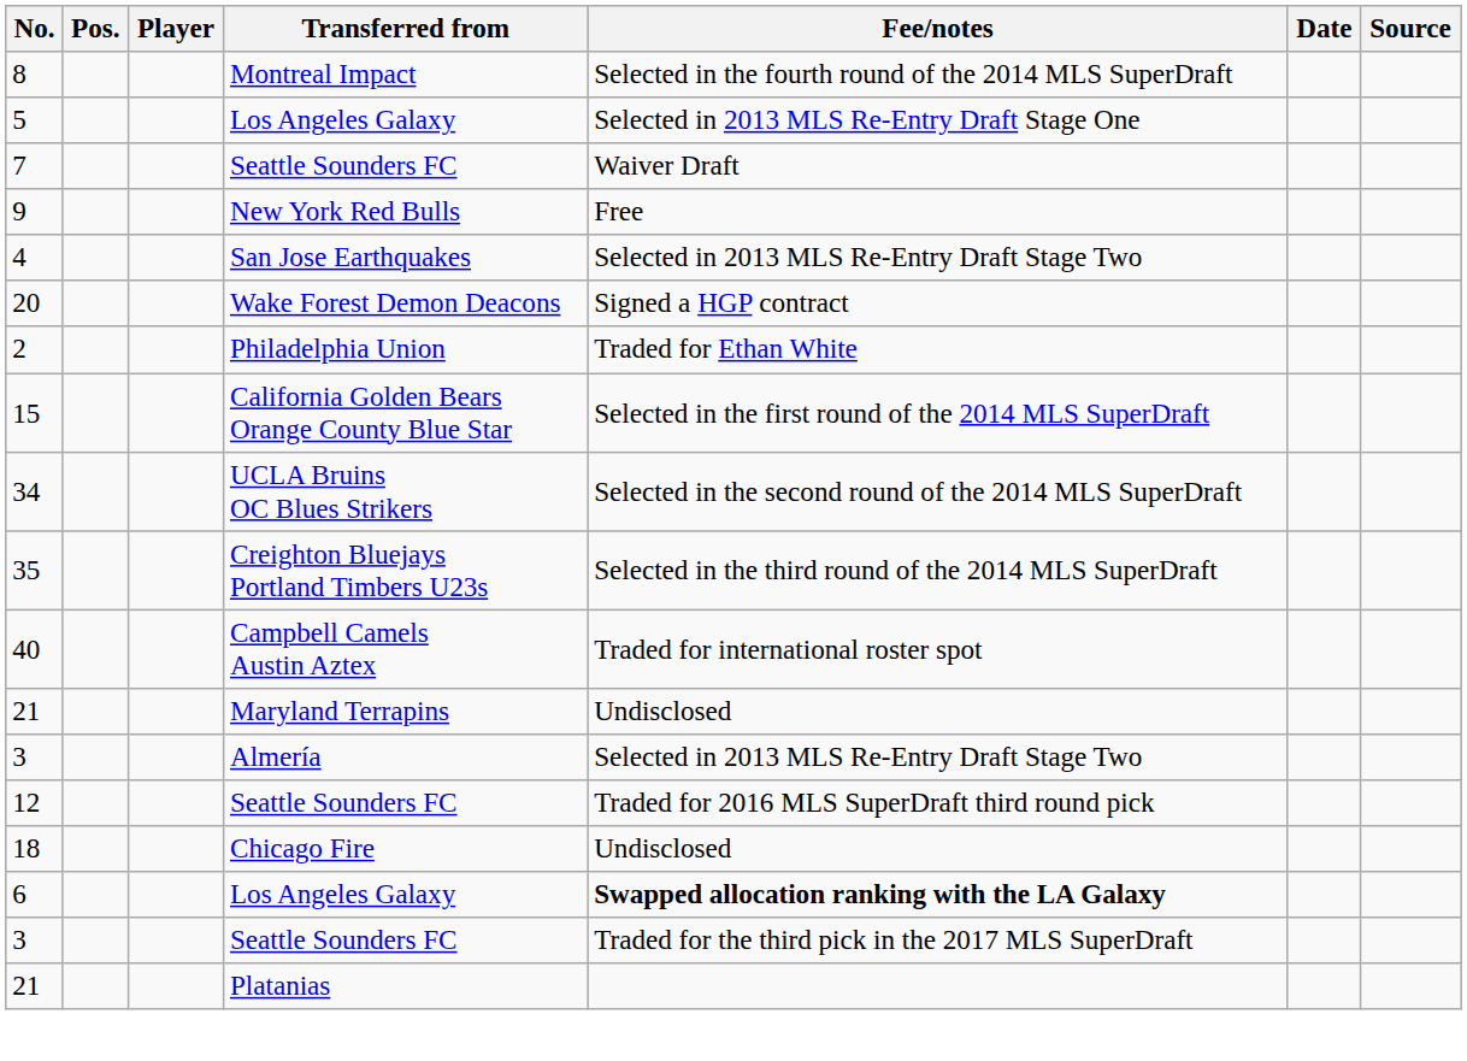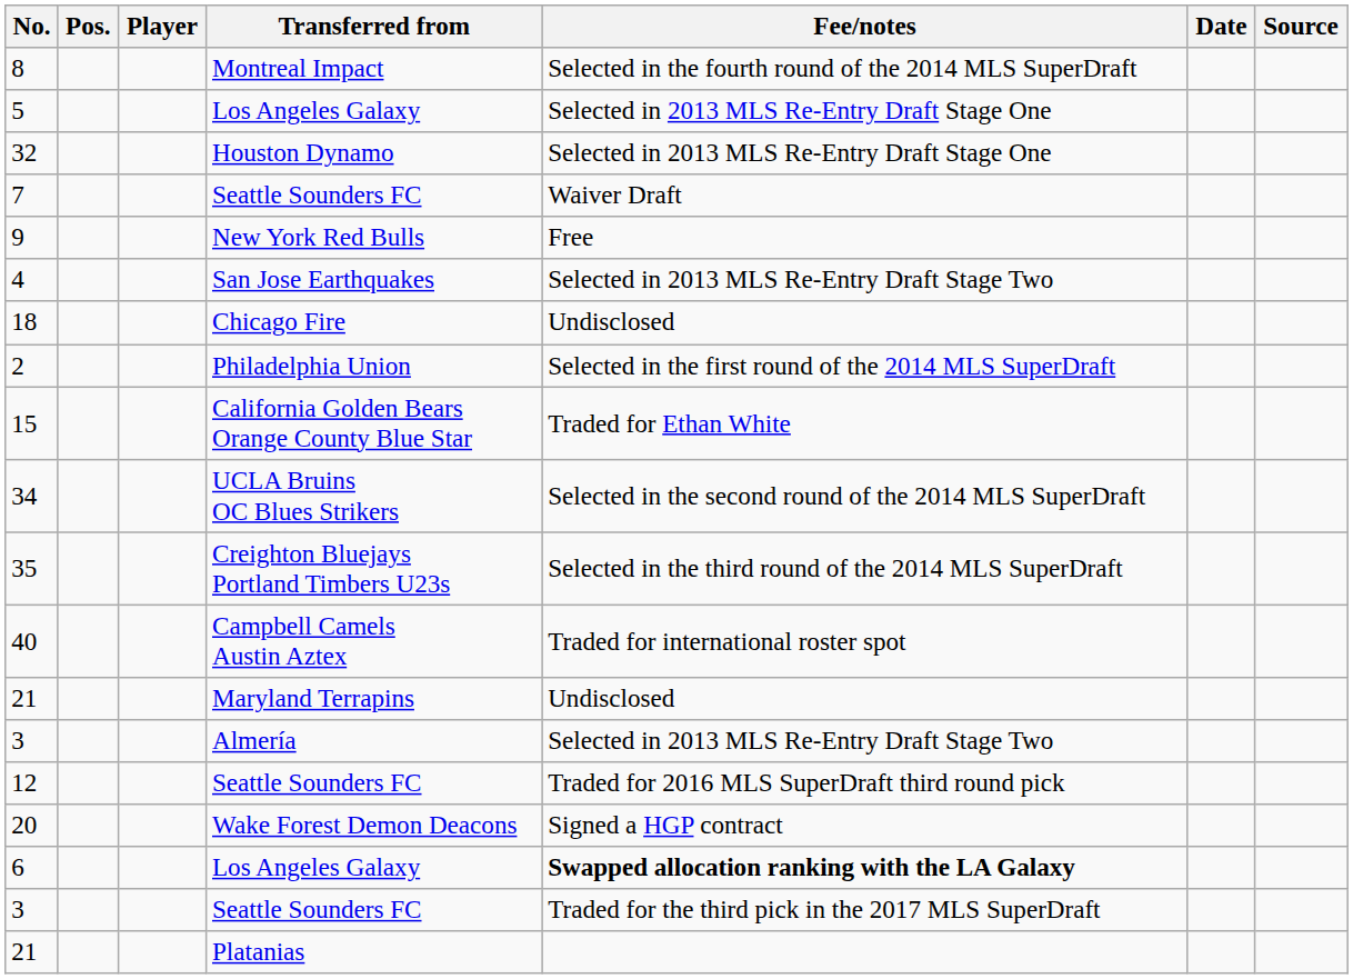+ row: 32 | Houston Dynamo | Selected in 2013 MLS Re-Entry Draft Stage One
rows swapped: 20 <-> 18
2 | Fee/notes: Traded for Ethan White -> Selected in the first round of the 2014 MLS SuperDraft
15 | Fee/notes: Selected in the first round of the 2014 MLS SuperDraft -> Traded for Ethan White
